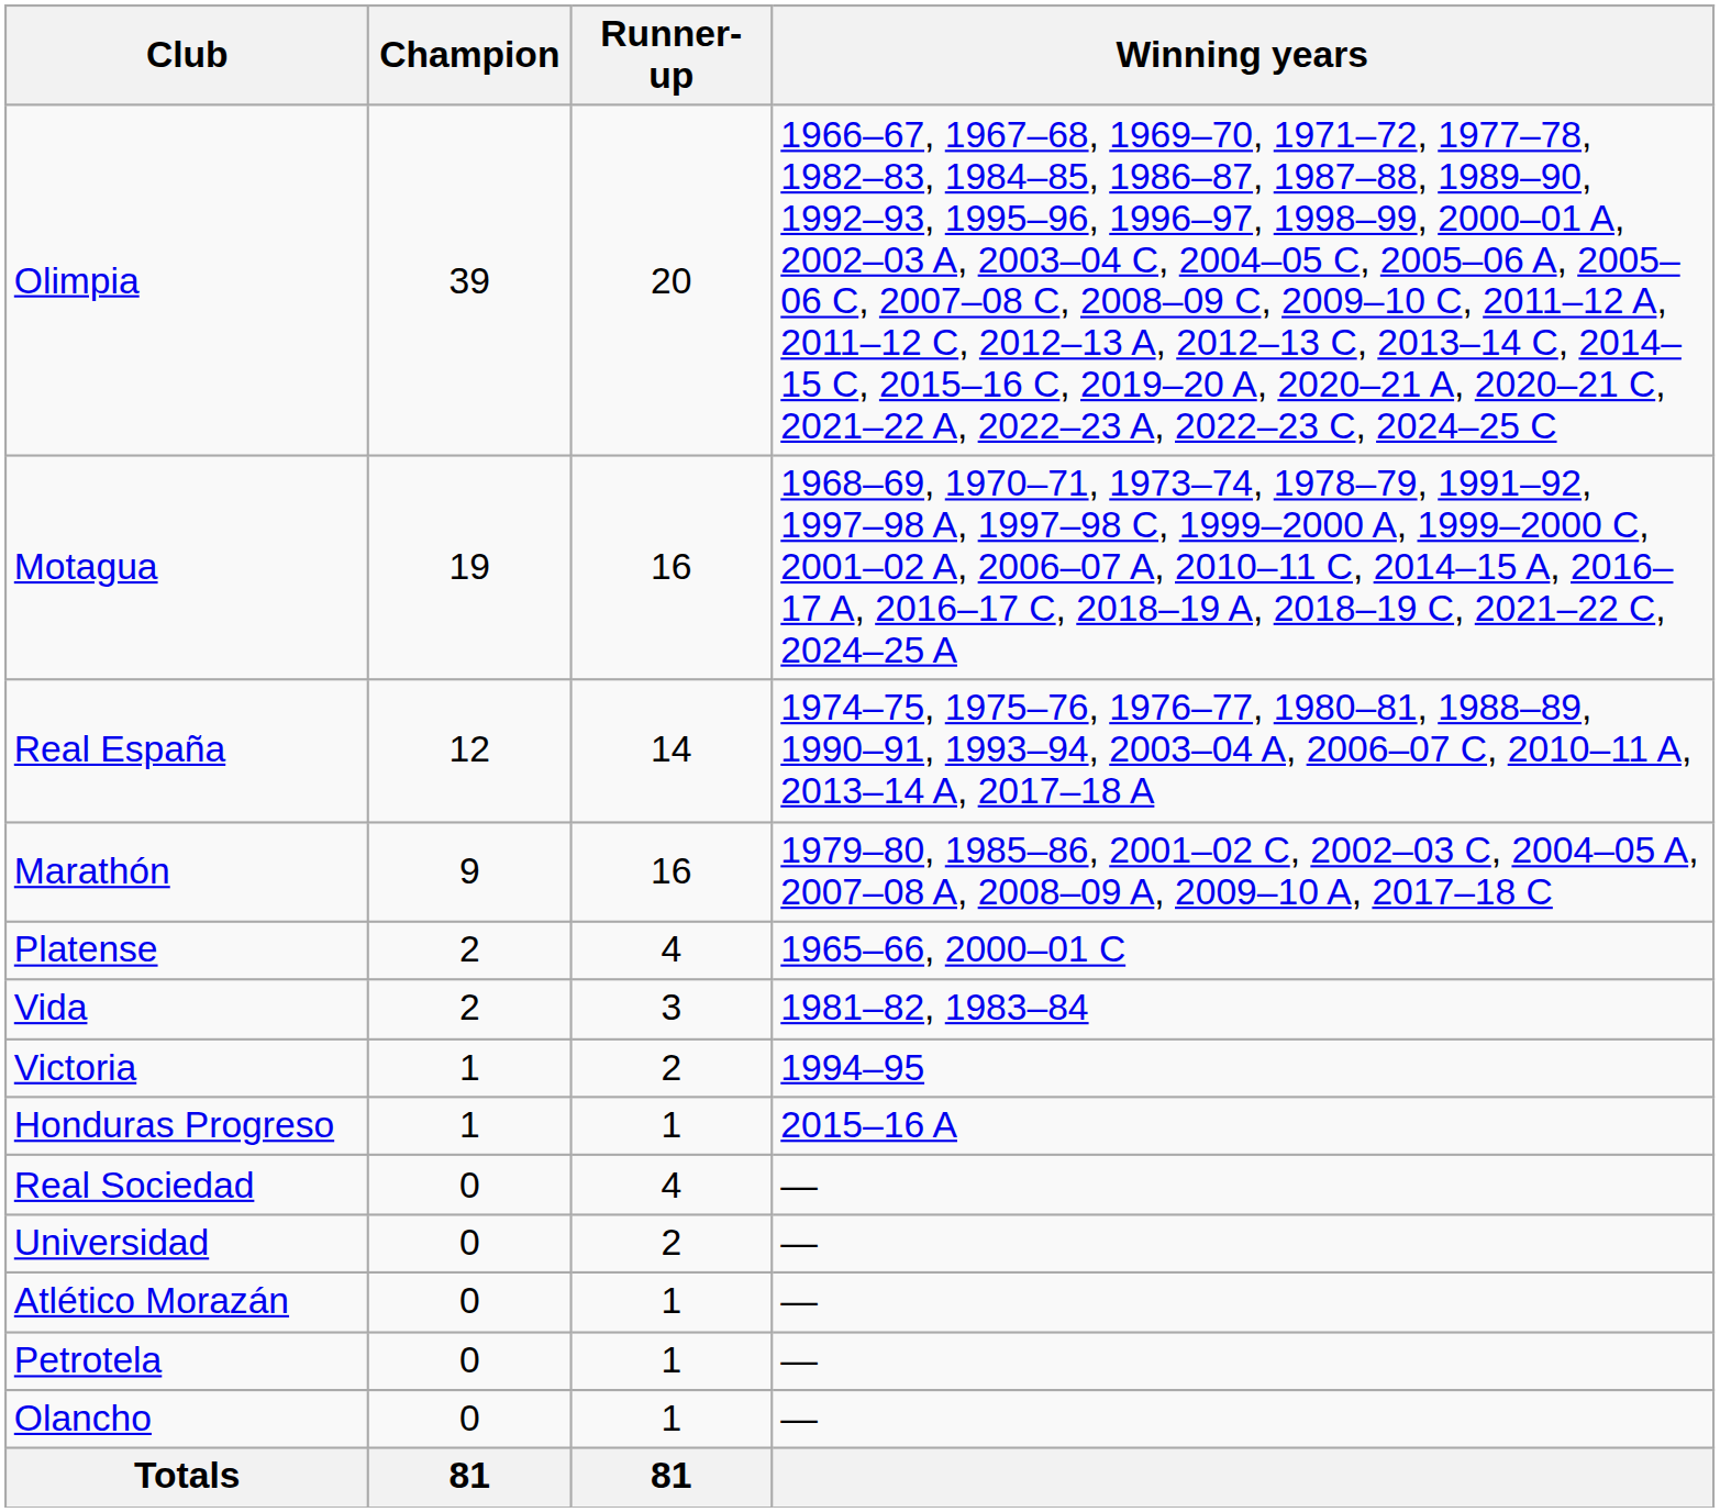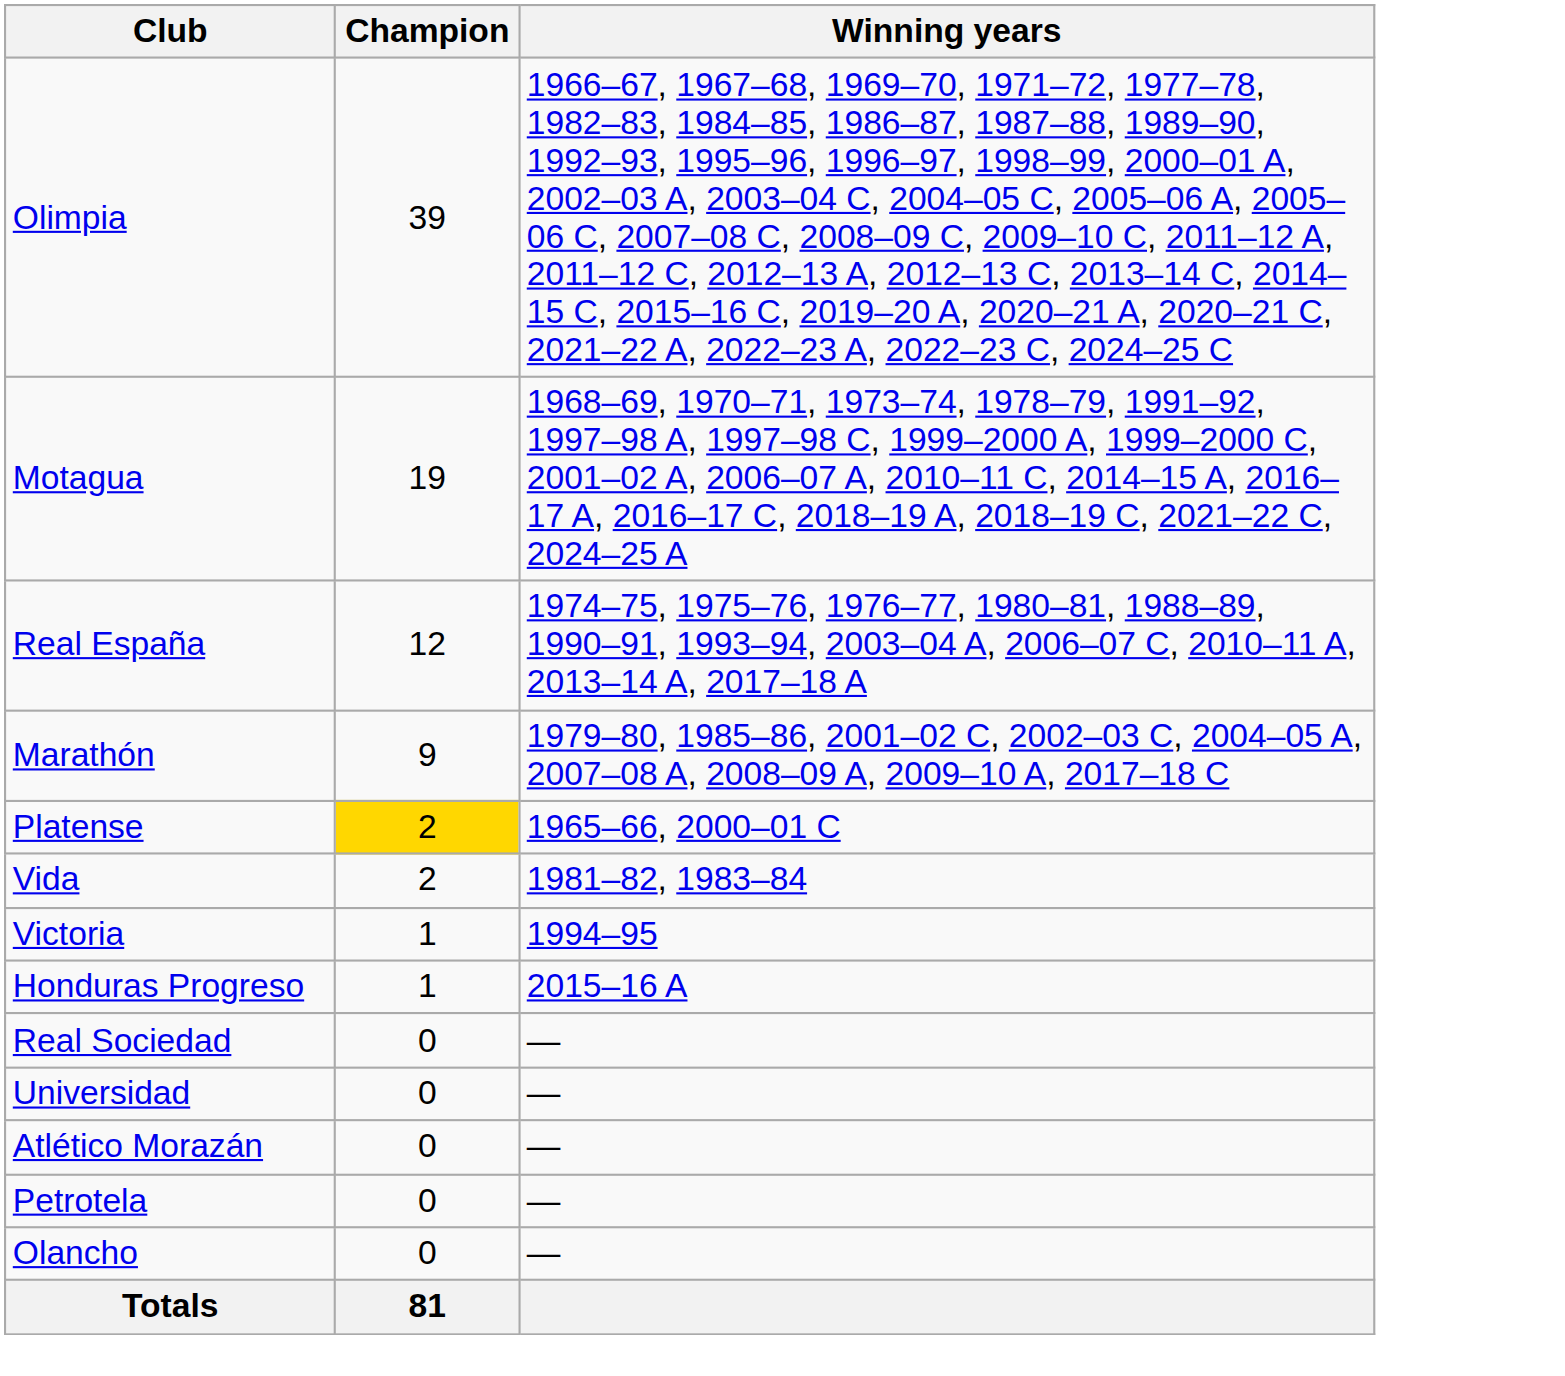- column: Runner-up | 20 | 16 | 14 | 16 | 4 | 3 | 2 | 1 | 4 | 2 | 1 | 1 | 1 | 81
Platense | Champion: no background -> gold background
